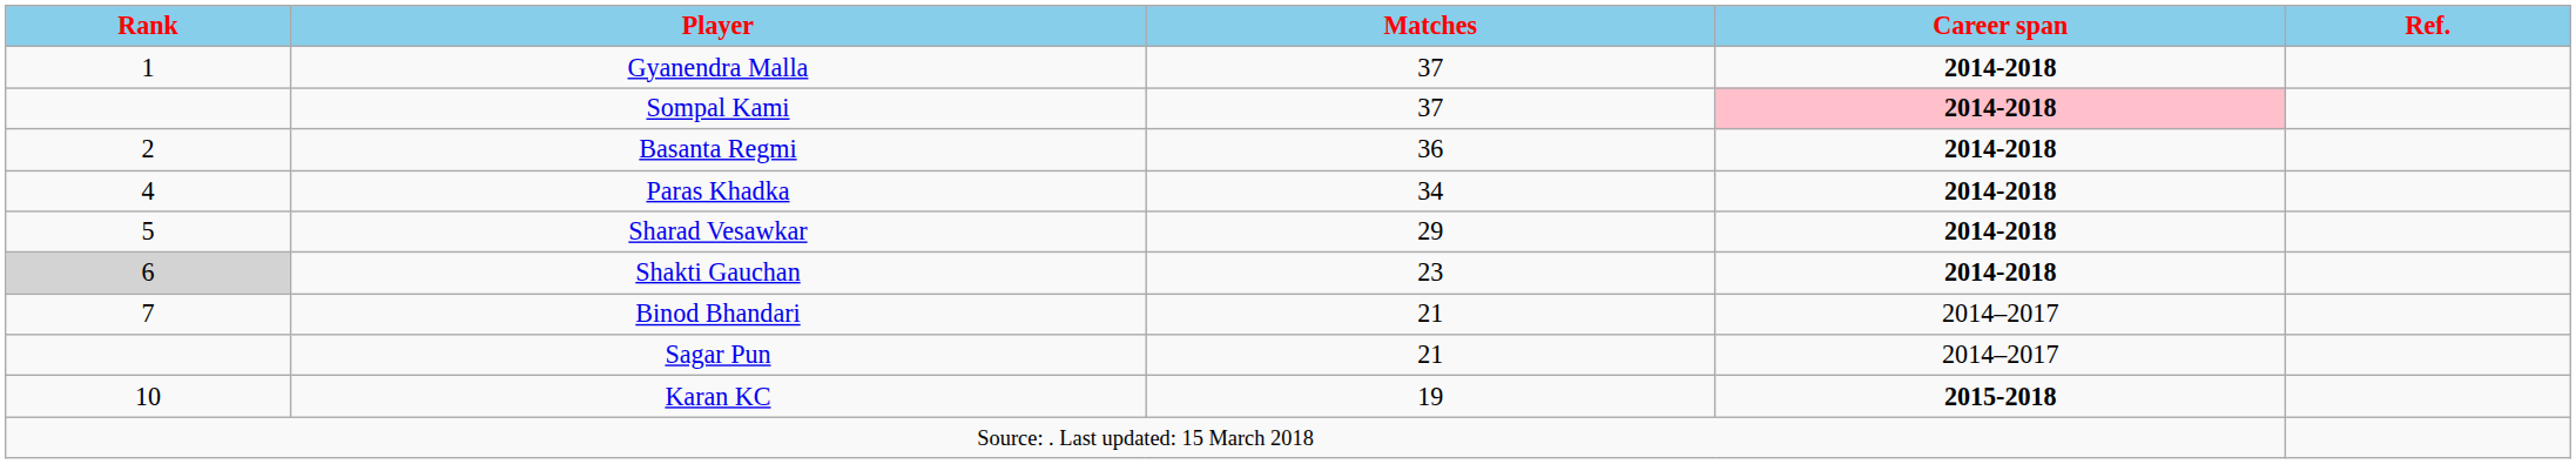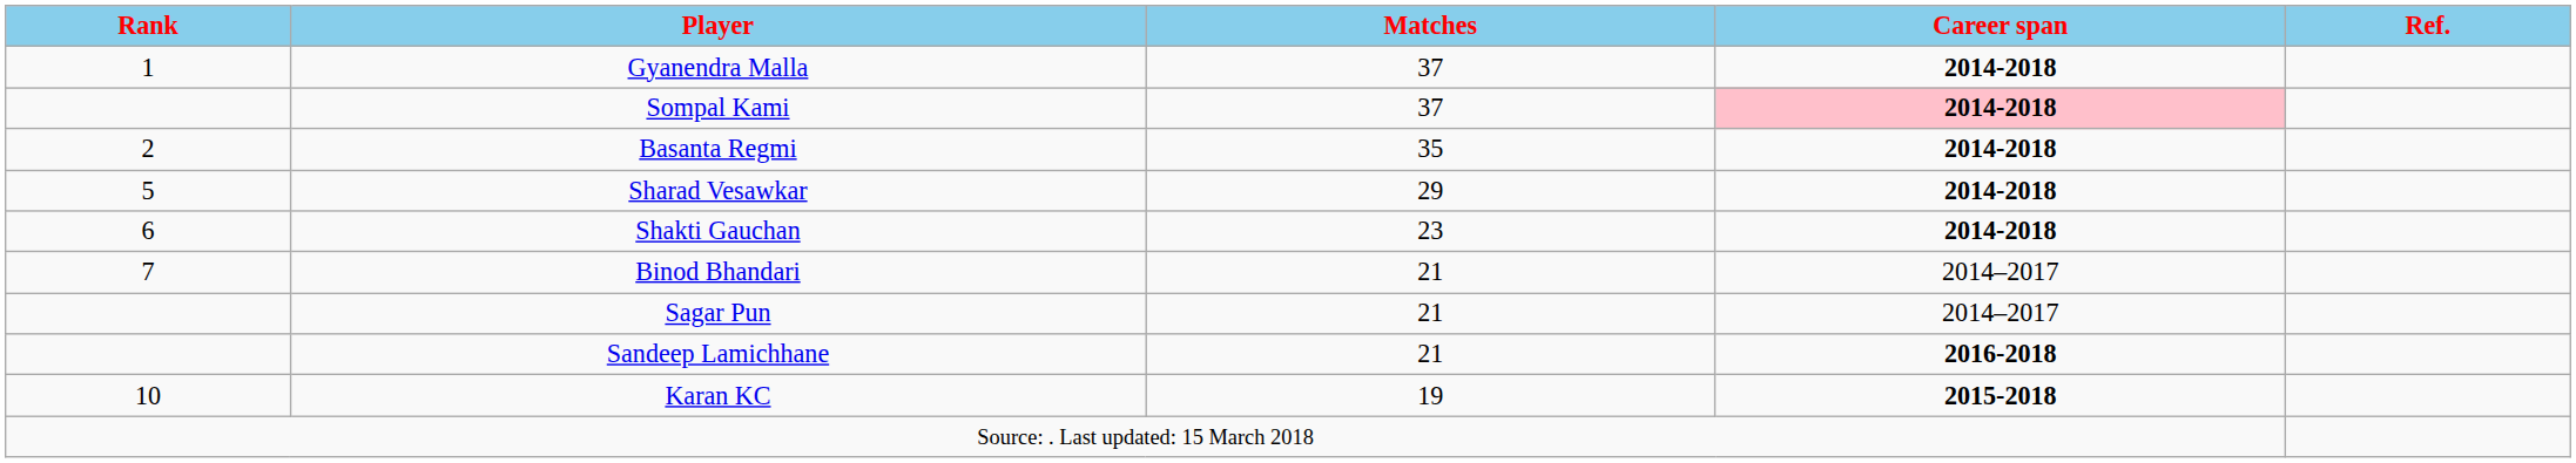Basanta Regmi | Matches: 36 -> 35
- row: 4 | Paras Khadka | 34 | 2014-2018
Shakti Gauchan | Rank: lightgrey background -> no background
+ row: Sandeep Lamichhane | 21 | 2016-2018
